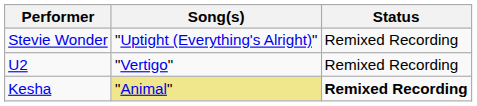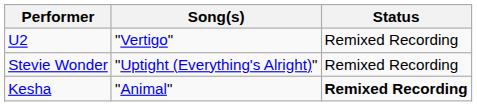rows swapped: U2 <-> Stevie Wonder
Kesha | Song(s): khaki background -> no background
